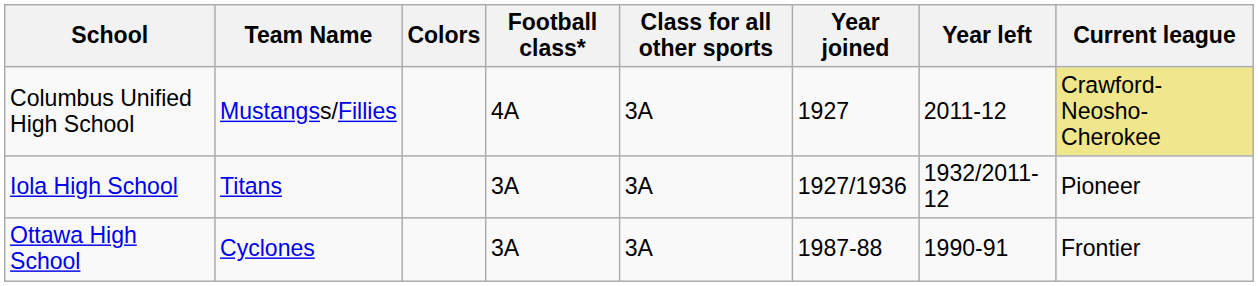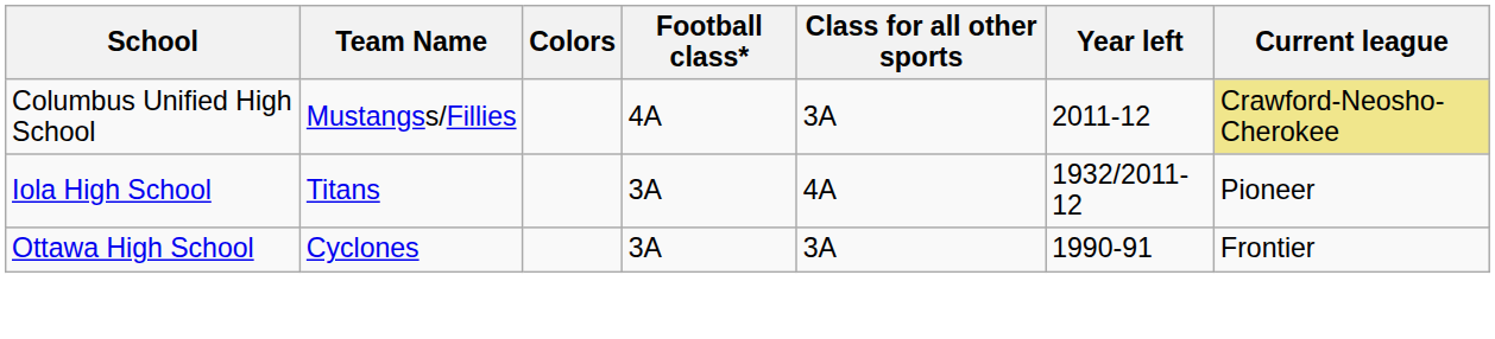- column: Year joined | 1927 | 1927/1936 | 1987-88
Iola High School | Class for all other sports: 3A -> 4A
